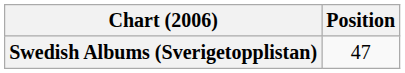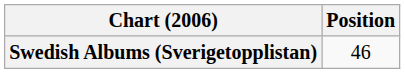Swedish Albums (Sverigetopplistan) | Position: 47 -> 46
